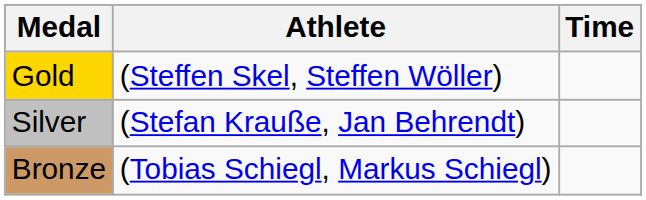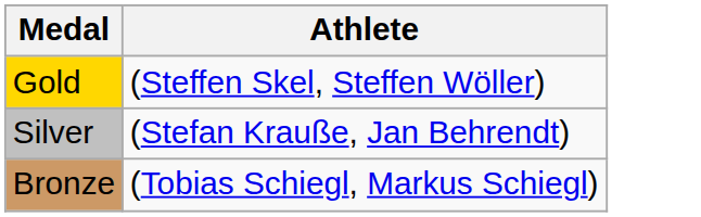- column: Time
